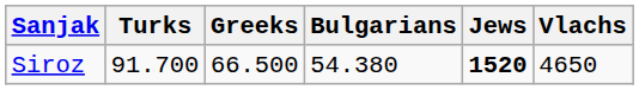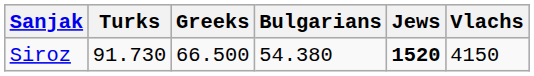Siroz | Turks: 91.700 -> 91.730
Siroz | Vlachs: 4650 -> 4150
